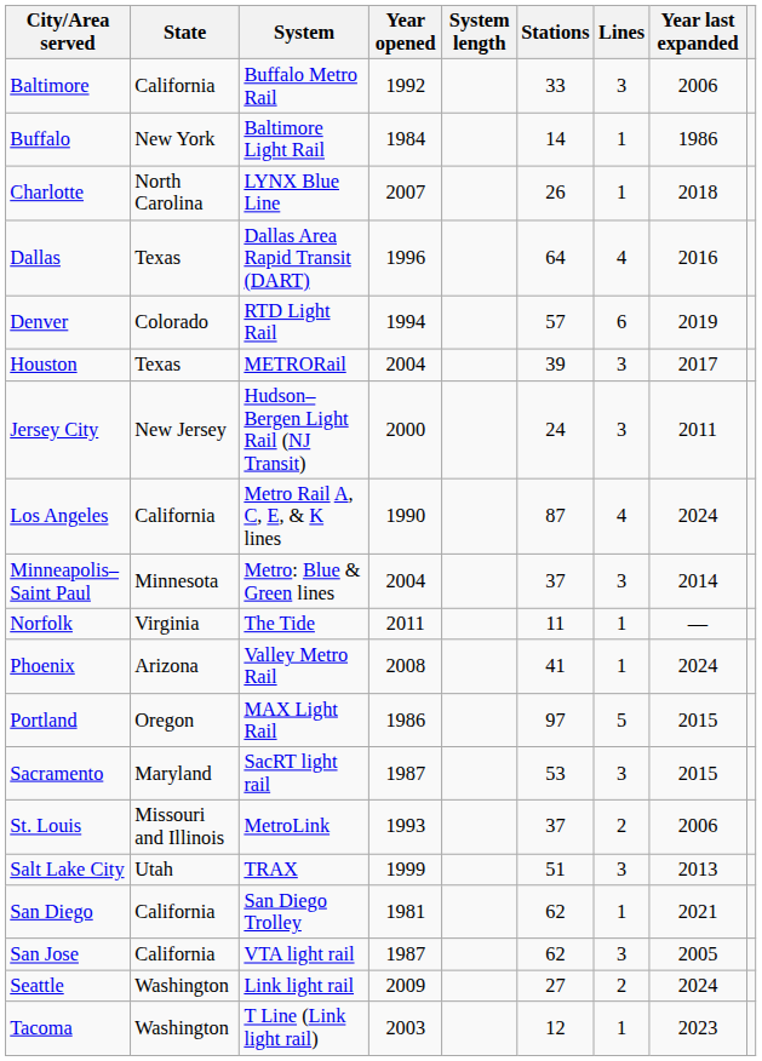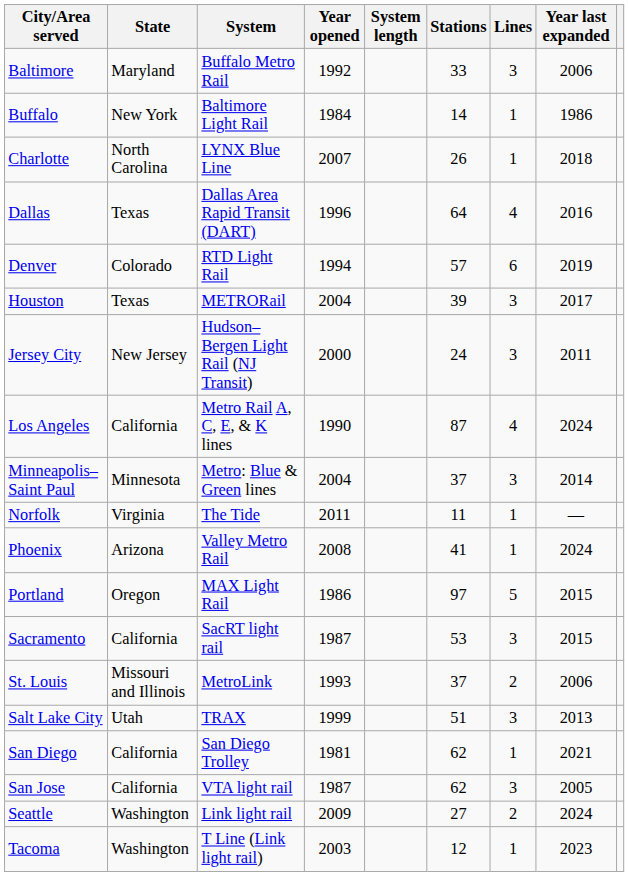Baltimore | State: California -> Maryland
Sacramento | State: Maryland -> California
